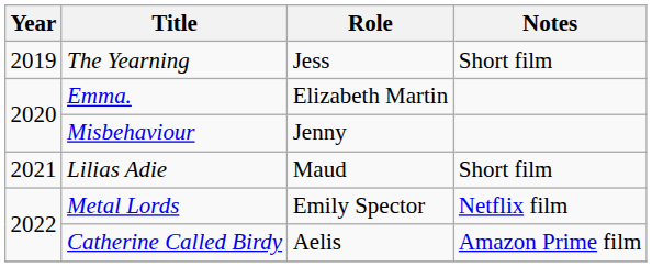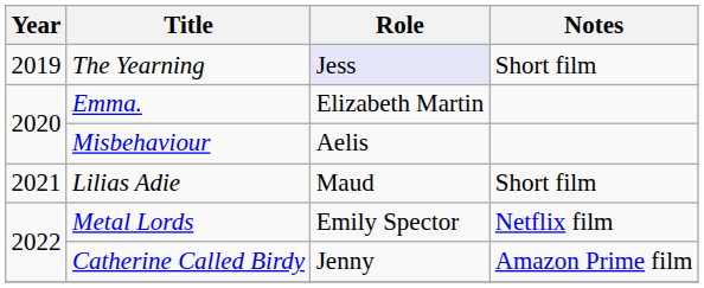The Yearning | Role: no background -> lavender background
Misbehaviour | Role: Jenny -> Aelis
Catherine Called Birdy | Role: Aelis -> Jenny
